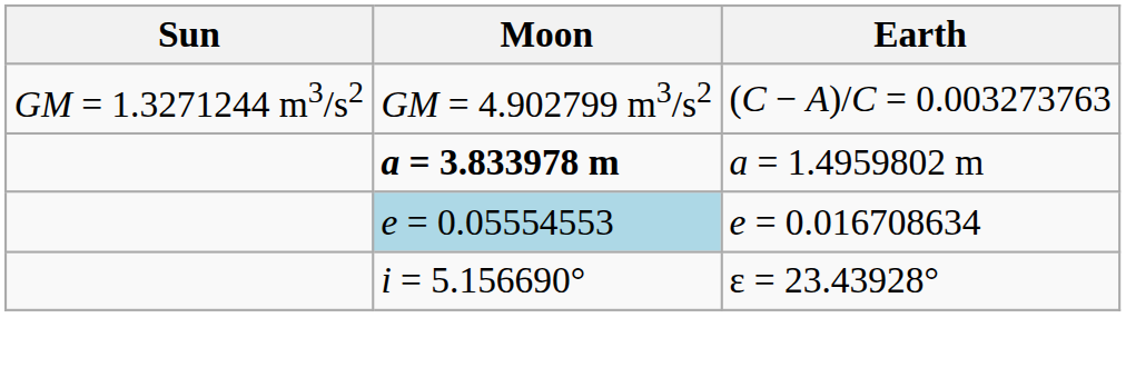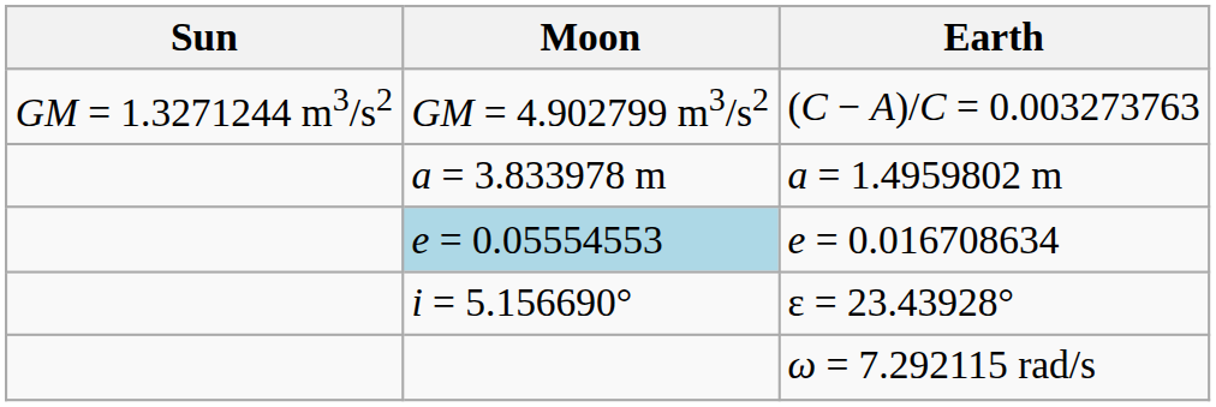a = 1.4959802 m | Moon: bold -> normal
+ row: ω = 7.292115 rad/s
